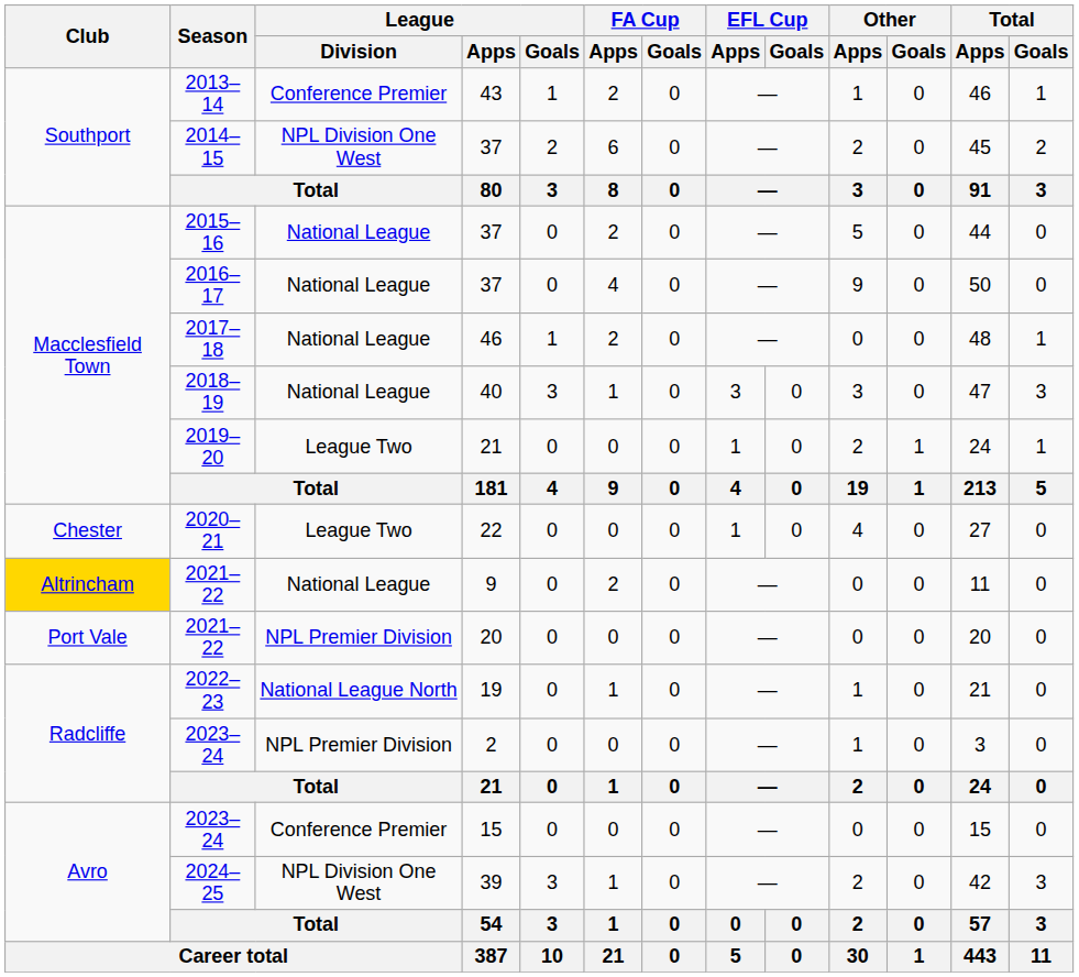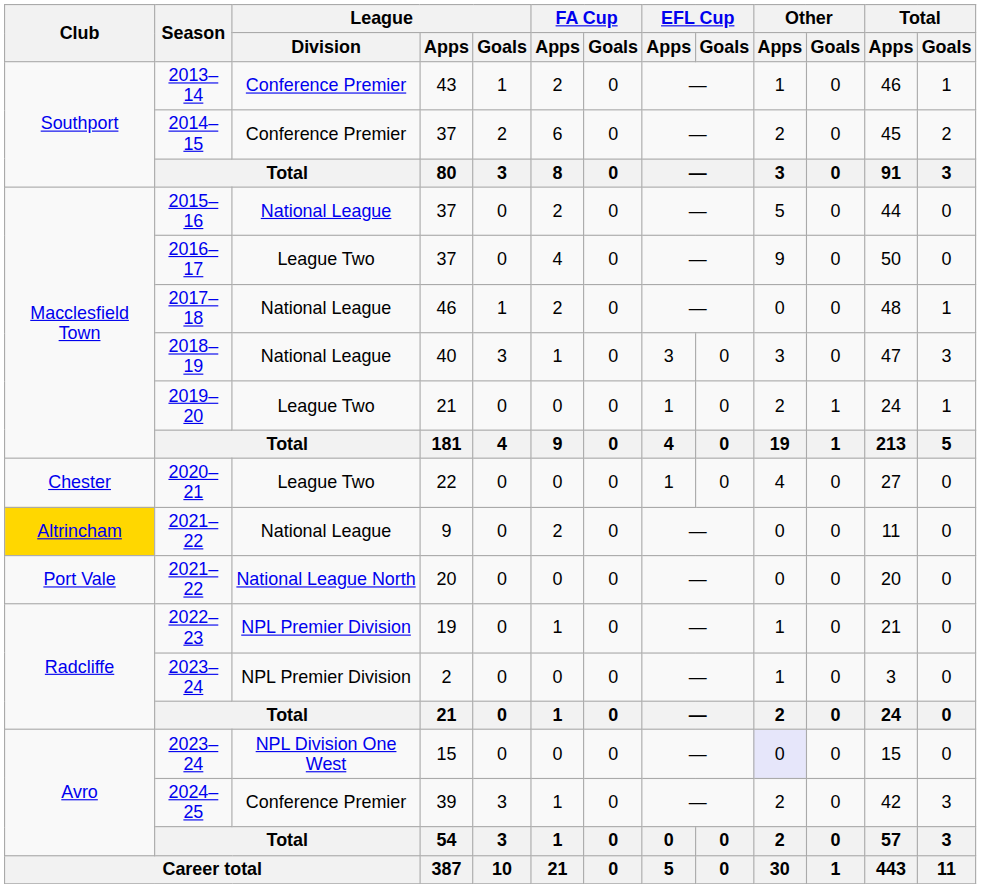2014–15 | League / Division: NPL Division One West -> Conference Premier
2016–17 | League / Division: National League -> League Two
2021–22 / 20 | League / Division: NPL Premier Division -> National League North
2022–23 | League / Division: National League North -> NPL Premier Division
2023–24 / 15 | League / Division: Conference Premier -> NPL Division One West
2023–24 / 15 | Other / Apps: no background -> lavender background
2024–25 | League / Division: NPL Division One West -> Conference Premier
